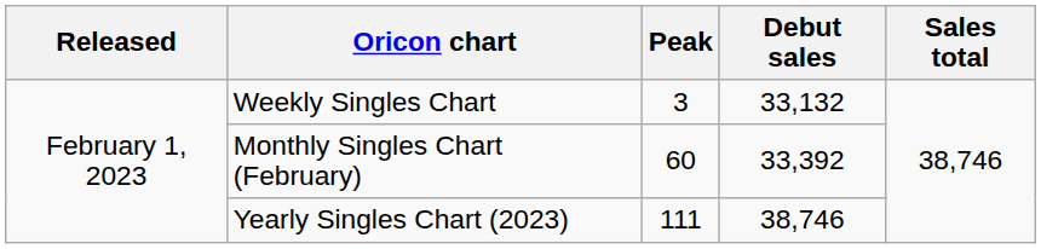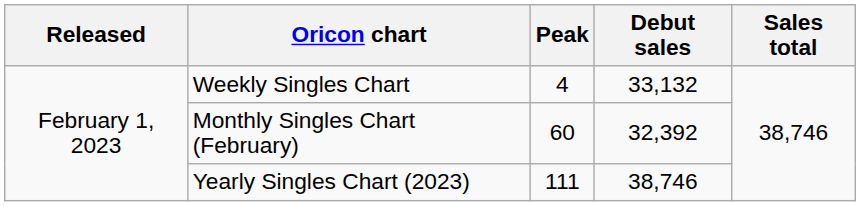Weekly Singles Chart | Peak: 3 -> 4
Monthly Singles Chart (February) | Debut sales: 33,392 -> 32,392
